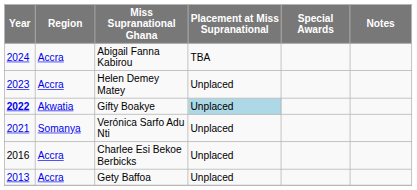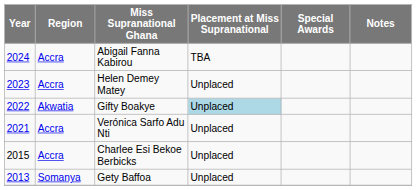Gifty Boakye | Year: bold -> normal
Verónica Sarfo Adu Nti | Region: Somanya -> Accra
Charlee Esi Bekoe Berbicks | Year: 2016 -> 2015
Gety Baffoa | Region: Accra -> Somanya
